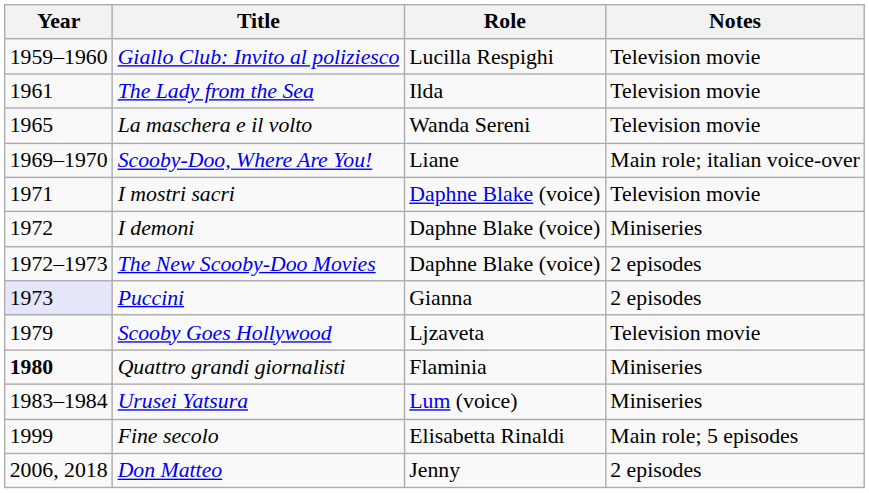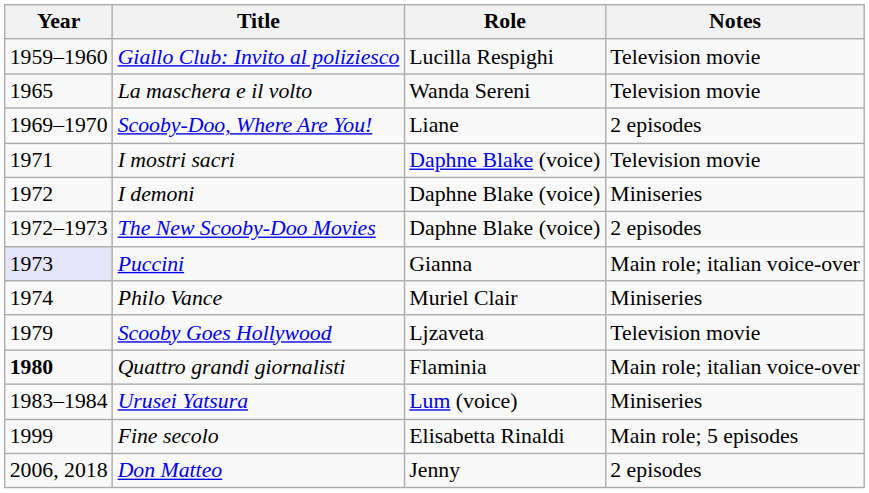- row: 1961 | The Lady from the Sea | Ilda | Television movie
Scooby-Doo, Where Are You! | Notes: Main role; italian voice-over -> 2 episodes
Puccini | Notes: 2 episodes -> Main role; italian voice-over
+ row: 1974 | Philo Vance | Muriel Clair | Miniseries
Quattro grandi giornalisti | Notes: Miniseries -> Main role; italian voice-over
